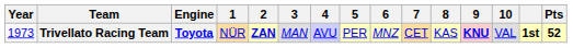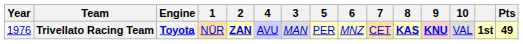columns swapped: 3 <-> 4
Trivellato Racing Team | Year: 1973 -> 1976
Trivellato Racing Team | 8: normal -> bold
Trivellato Racing Team | Pts: 52 -> 49
